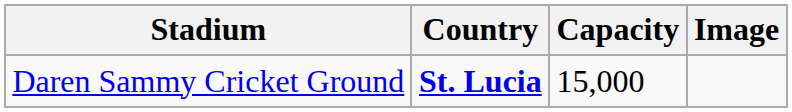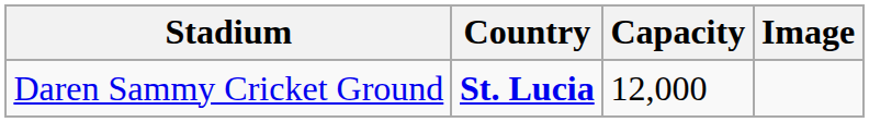Daren Sammy Cricket Ground | Capacity: 15,000 -> 12,000
